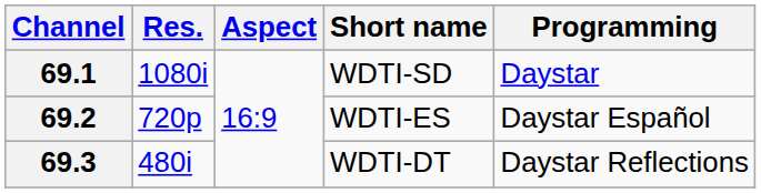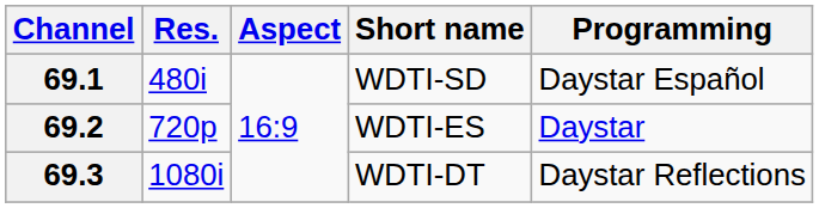69.1 | Res.: 1080i -> 480i
69.1 | Programming: Daystar -> Daystar Español
69.2 | Programming: Daystar Español -> Daystar
69.3 | Res.: 480i -> 1080i
